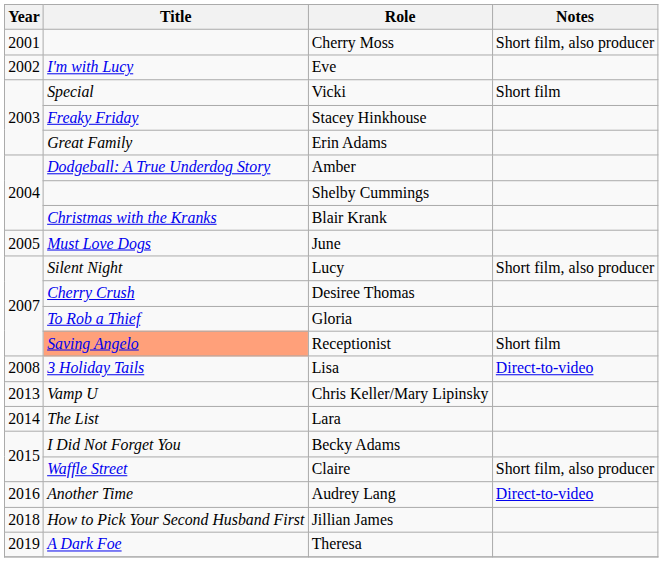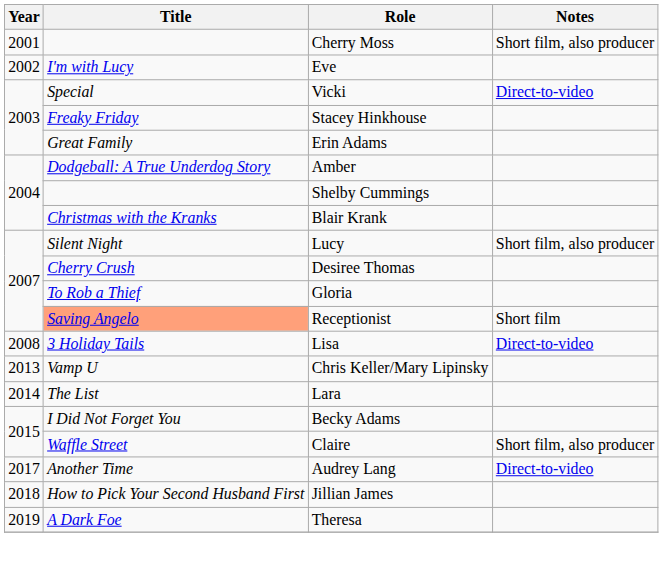Vicki | Notes: Short film -> Direct-to-video
- row: 2005 | Must Love Dogs | June
Audrey Lang | Year: 2016 -> 2017
